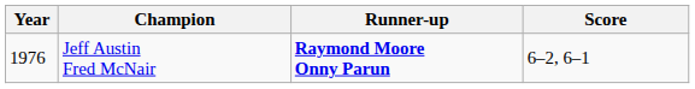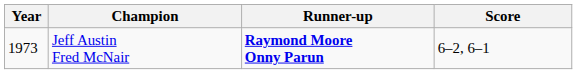Jeff Austin Fred McNair | Year: 1976 -> 1973
